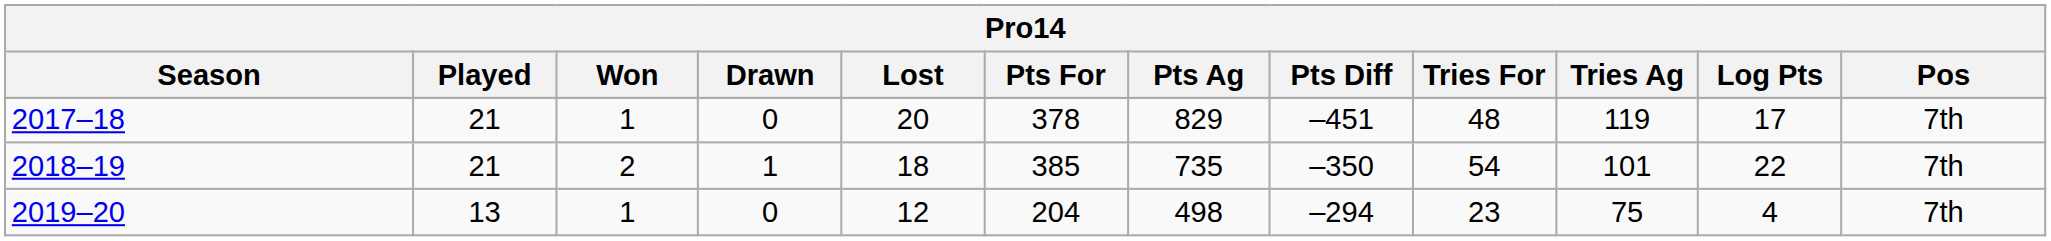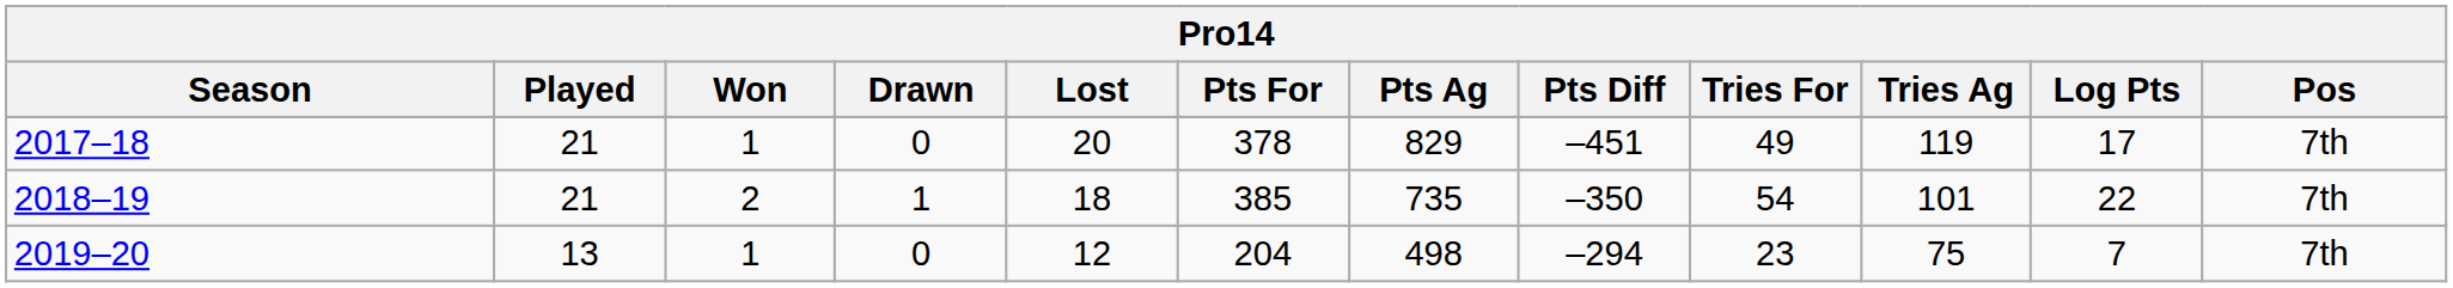2017–18 | Tries For: 48 -> 49
2019–20 | Log Pts: 4 -> 7
